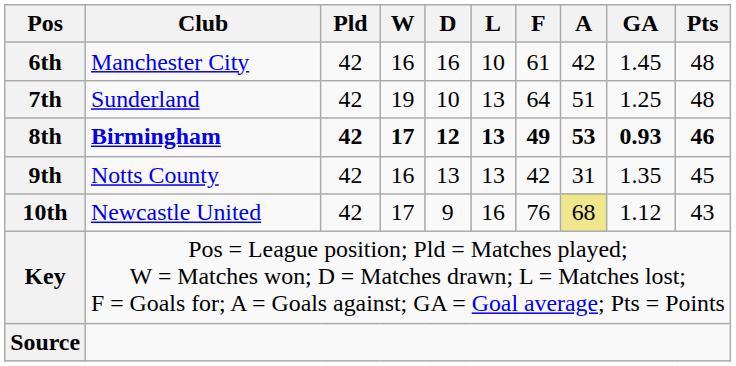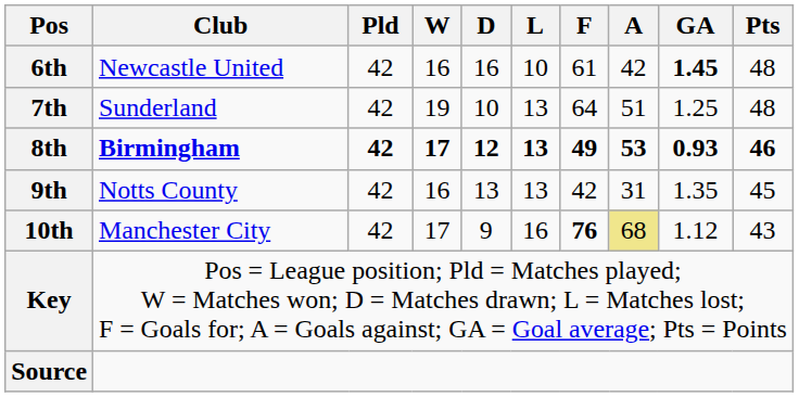6th | Club: Manchester City -> Newcastle United
6th | GA: normal -> bold
10th | Club: Newcastle United -> Manchester City
10th | F: normal -> bold
